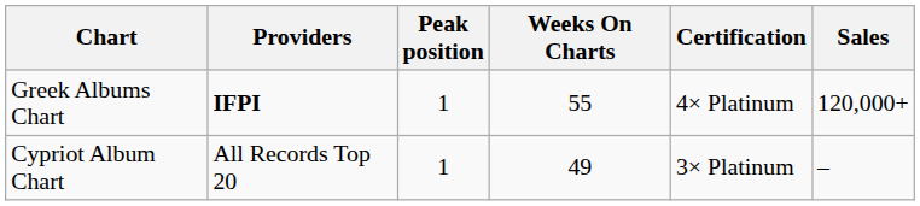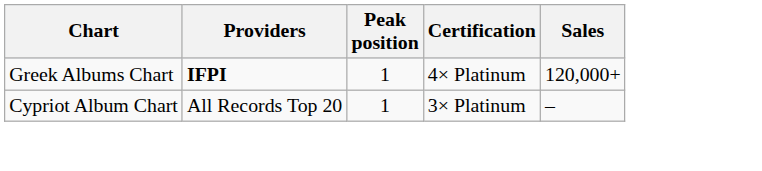- column: Weeks On Charts | 55 | 49
